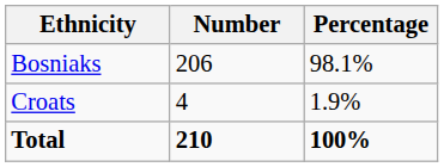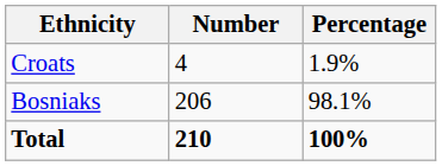rows swapped: Bosniaks <-> Croats
